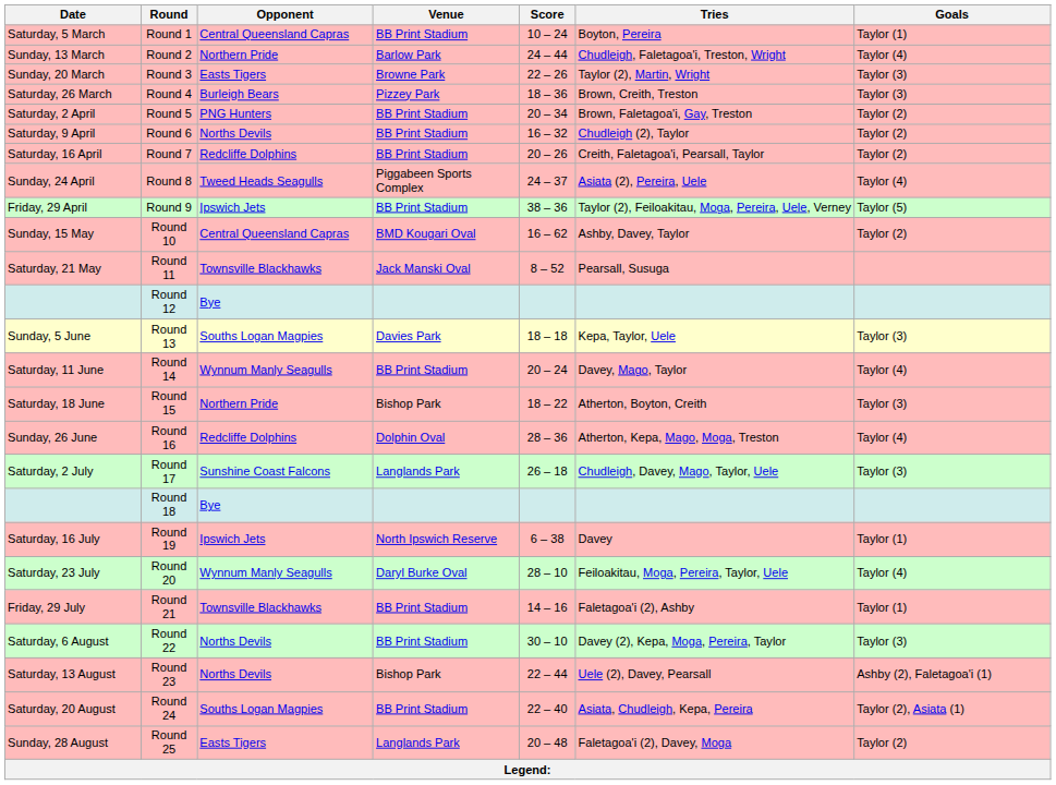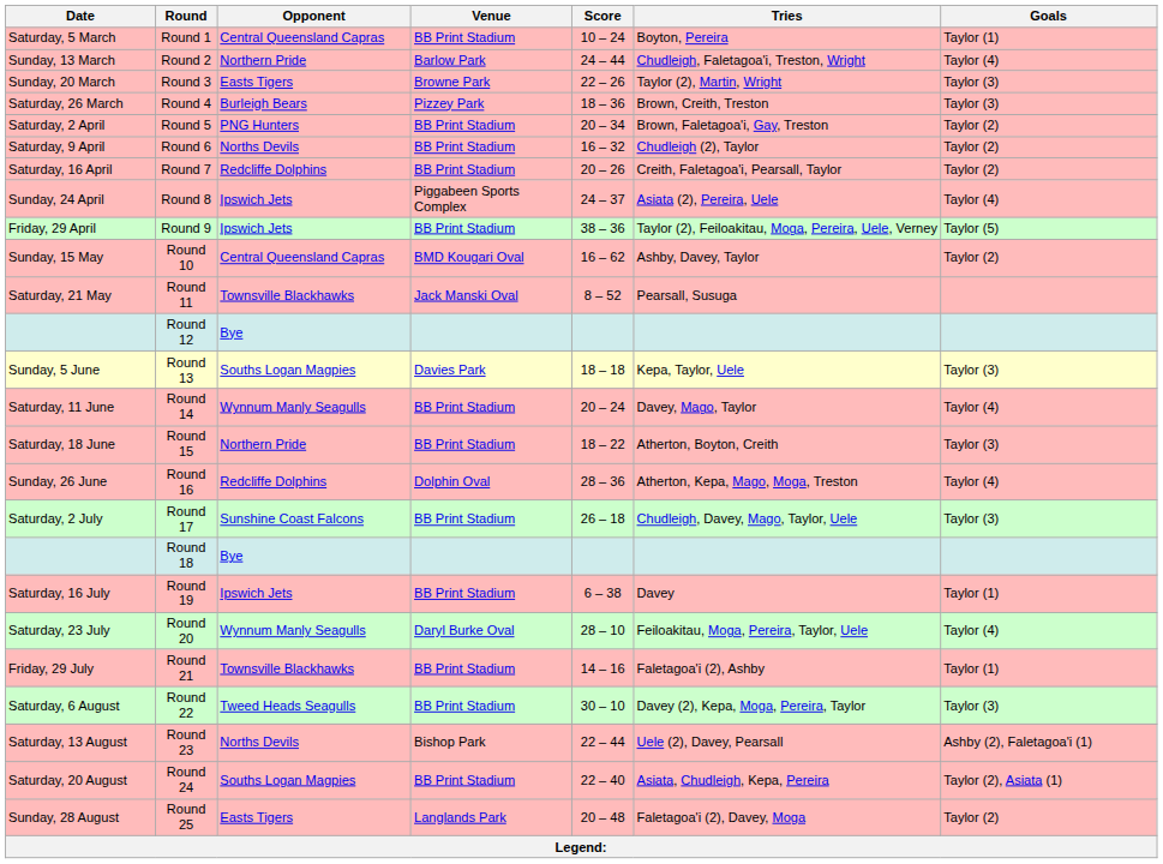Round 8 | Opponent: Tweed Heads Seagulls -> Ipswich Jets
Round 15 | Venue: Bishop Park -> BB Print Stadium
Round 17 | Venue: Langlands Park -> BB Print Stadium
Round 19 | Venue: North Ipswich Reserve -> BB Print Stadium
Round 22 | Opponent: Norths Devils -> Tweed Heads Seagulls
